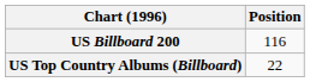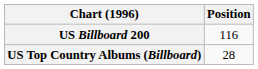US Top Country Albums (Billboard) | Position: 22 -> 28
